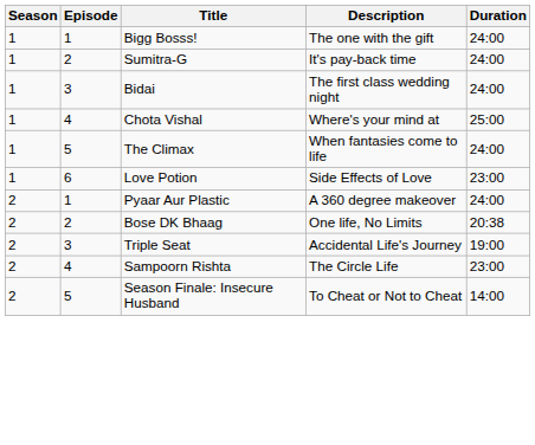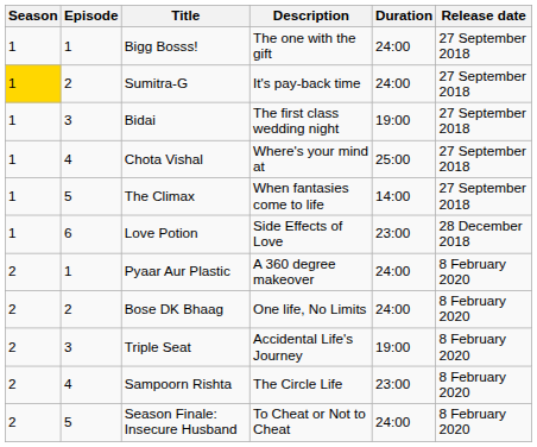+ column: Release date | 27 September 2018 | 27 September 2018 | 27 September 2018 | 27 September 2018 | 27 September 2018 | 28 December 2018 | 8 February 2020 | 8 February 2020 | 8 February 2020 | 8 February 2020 | 8 February 2020
Sumitra-G | Season: no background -> gold background
Bidai | Duration: 24:00 -> 19:00
The Climax | Duration: 24:00 -> 14:00
Bose DK Bhaag | Duration: 20:38 -> 24:00
Season Finale: Insecure Husband | Duration: 14:00 -> 24:00
